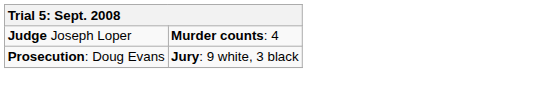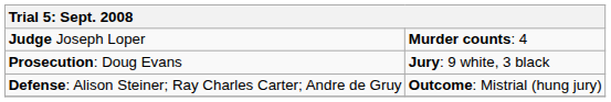+ row: Defense: Alison Steiner; Ray Charles Carter; Andre de Gruy | Outcome: Mistrial (hung jury)
